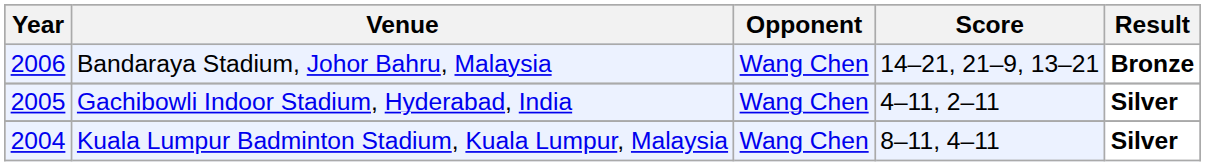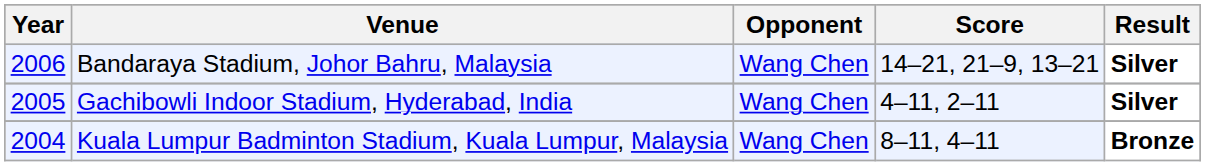Bandaraya Stadium, Johor Bahru, Malaysia | Result: Bronze -> Silver
Kuala Lumpur Badminton Stadium, Kuala Lumpur, Malaysia | Result: Silver -> Bronze
